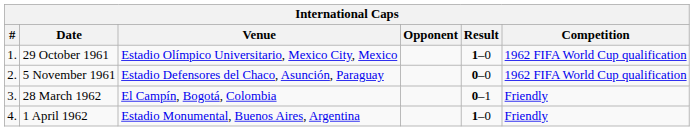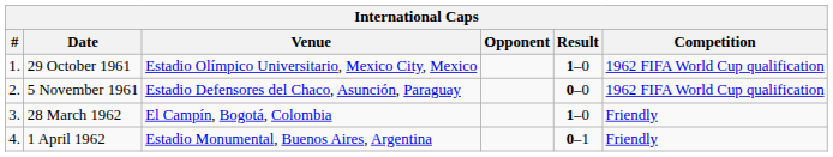28 March 1962 | Result: 0–1 -> 1–0
1 April 1962 | Result: 1–0 -> 0–1
